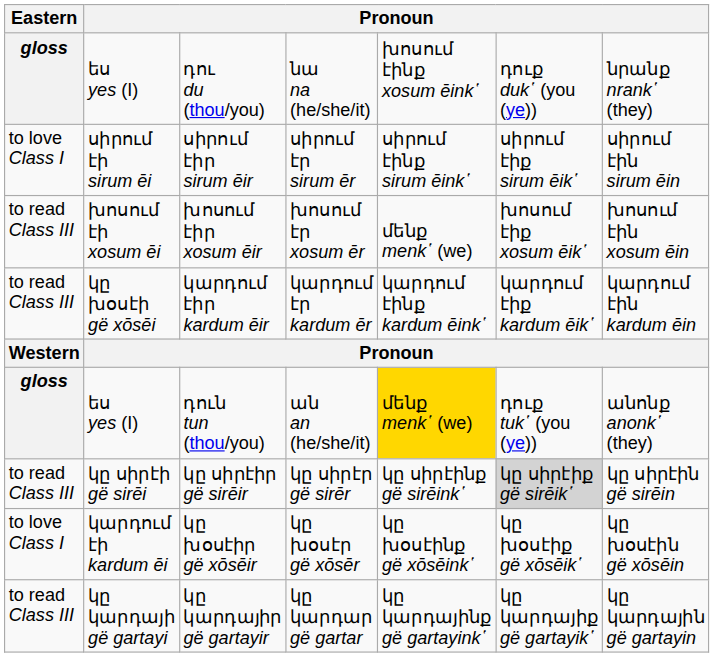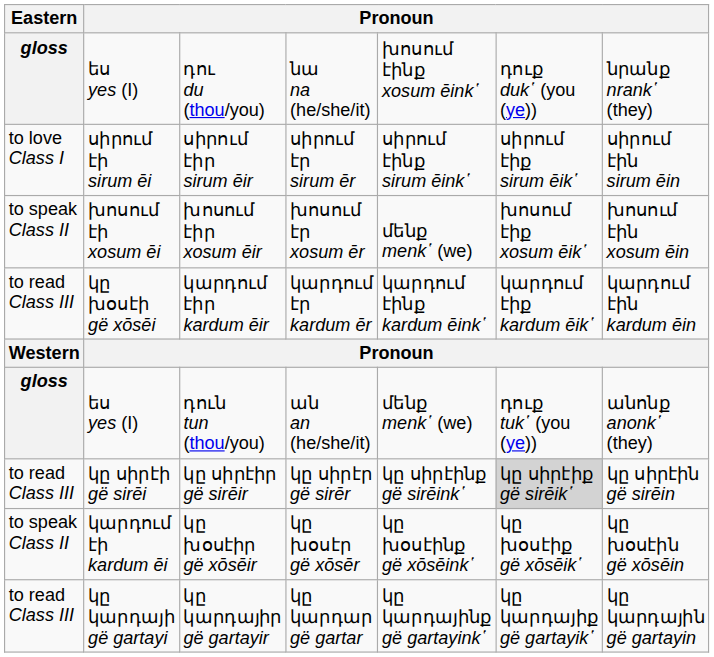խոսում էիր xosum ēir | Eastern: to read Class III -> to speak Class II
դուն tun (thou/you) | column 5: gold background -> no background
կը խօսէիր gë xōsēir | Eastern: to love Class I -> to speak Class II
